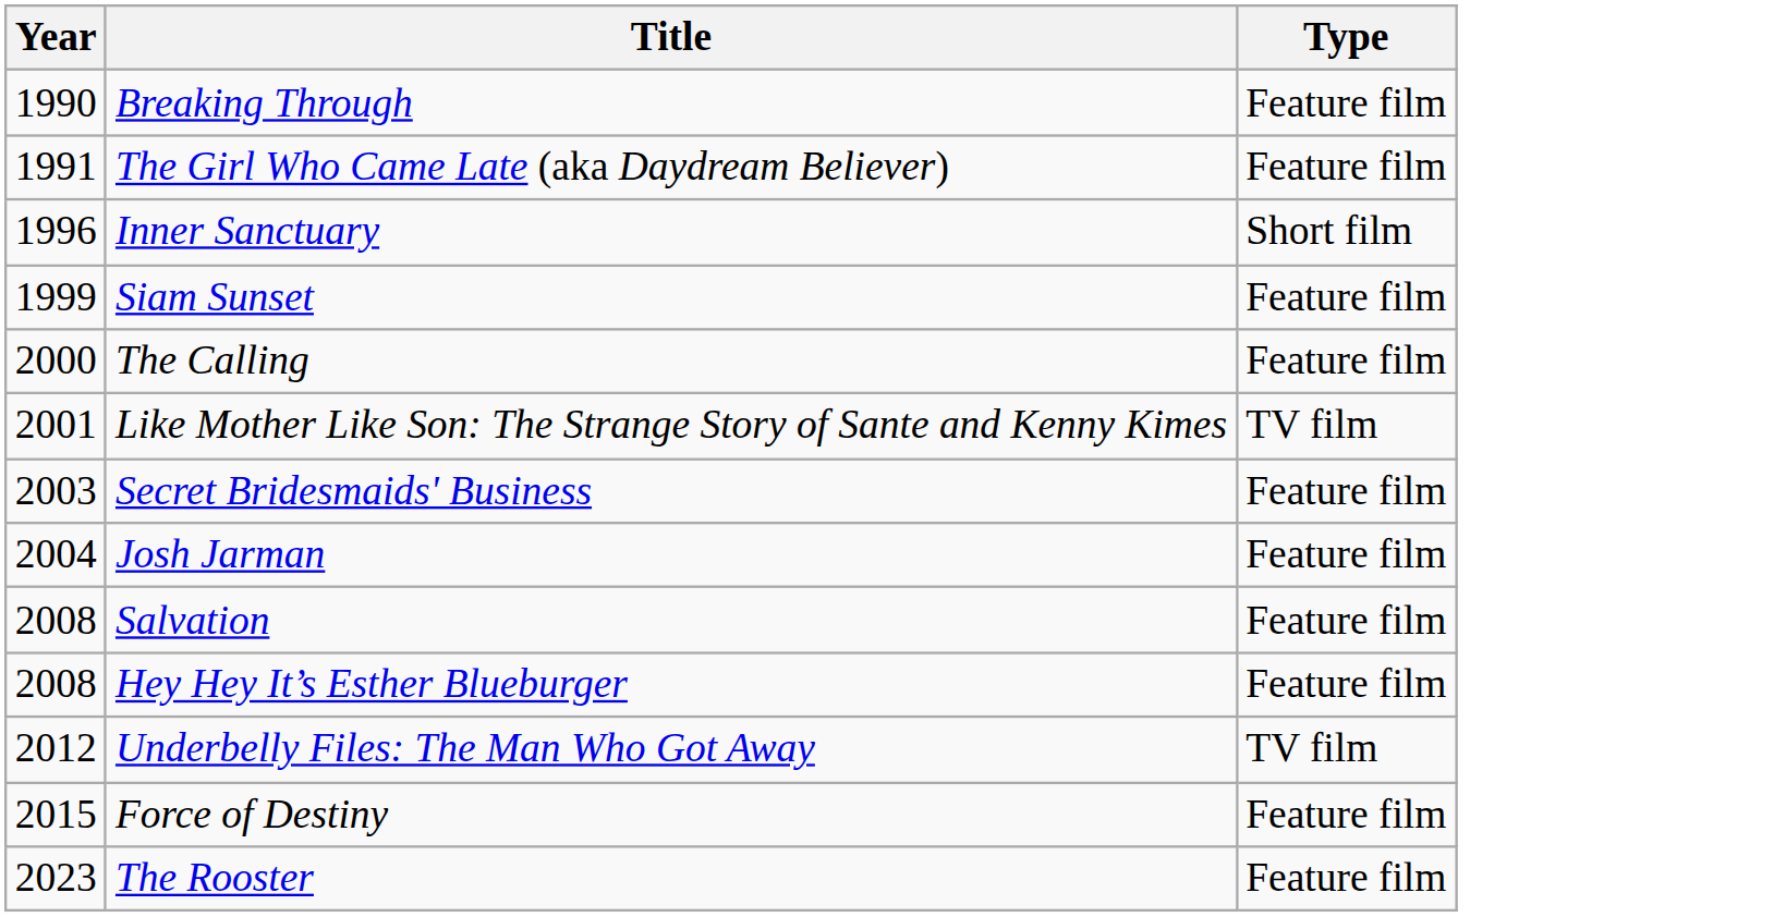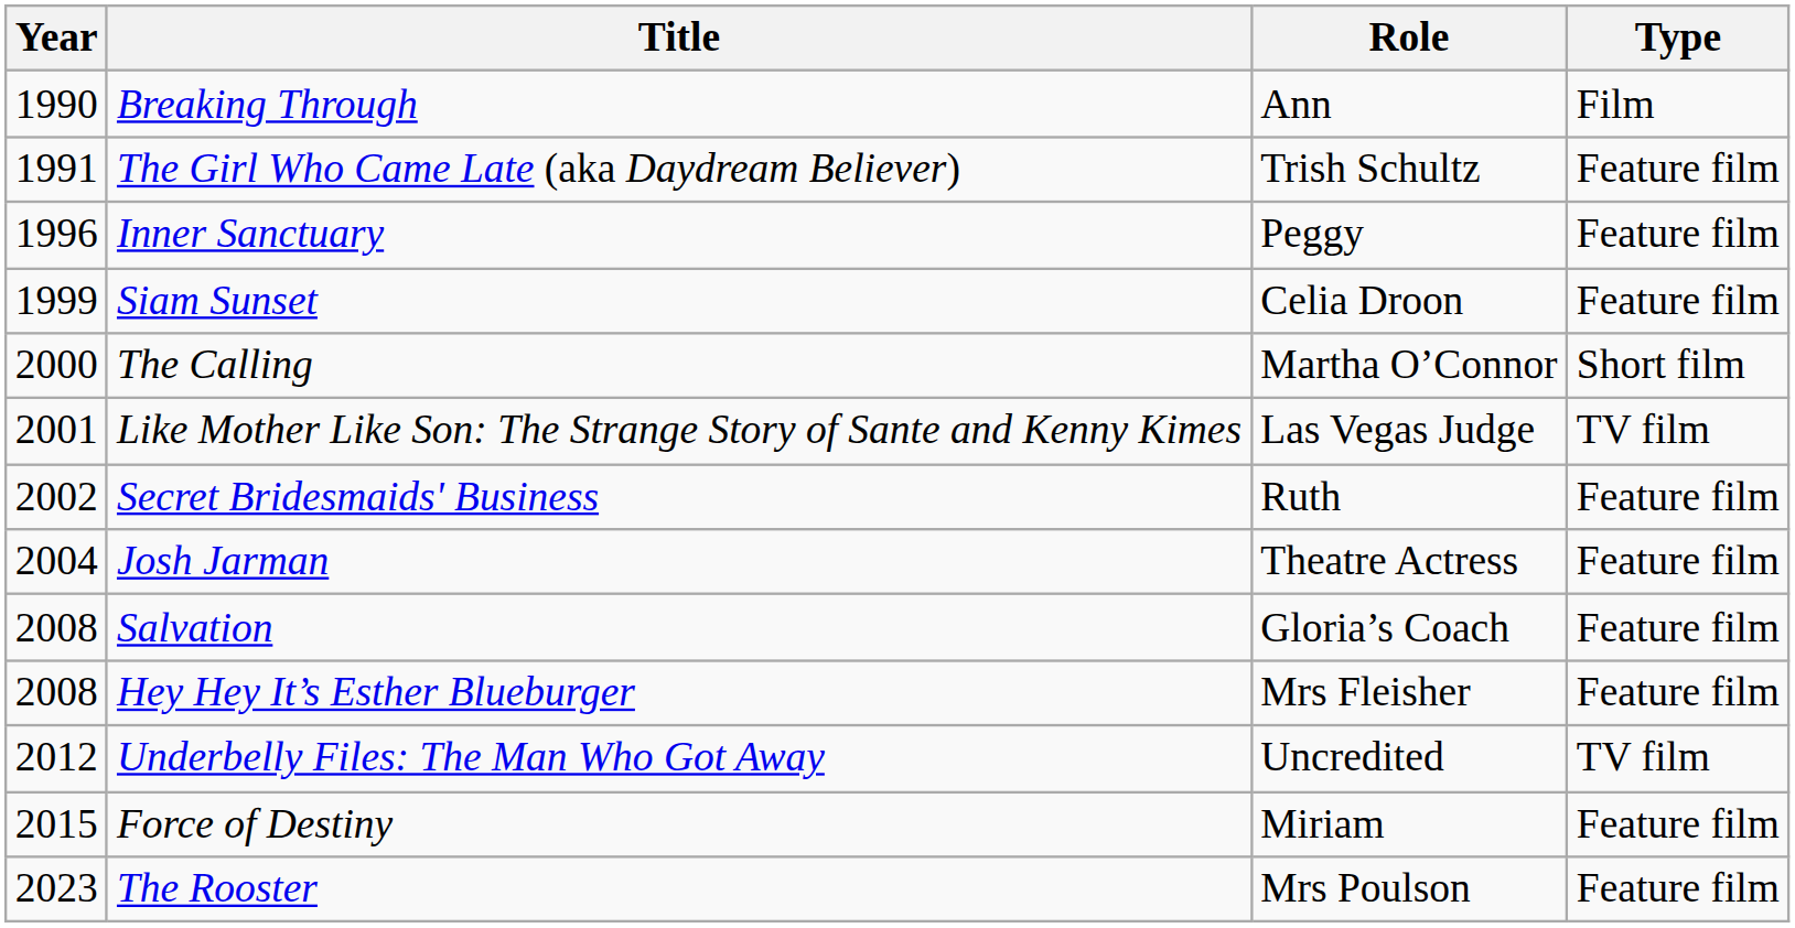+ column: Role | Ann | Trish Schultz | Peggy | Celia Droon | Martha O’Connor | Las Vegas Judge | Ruth | Theatre Actress | Gloria’s Coach | Mrs Fleisher | Uncredited | Miriam | Mrs Poulson
Breaking Through | Type: Feature film -> Film
Inner Sanctuary | Type: Short film -> Feature film
The Calling | Type: Feature film -> Short film
Secret Bridesmaids' Business | Year: 2003 -> 2002
